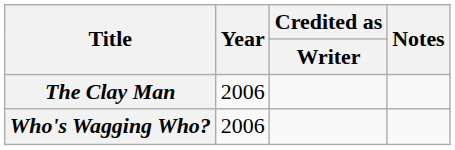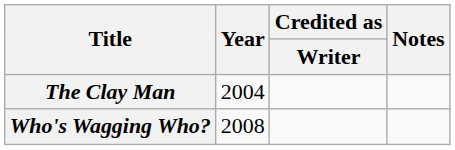The Clay Man | Year: 2006 -> 2004
Who's Wagging Who? | Year: 2006 -> 2008
